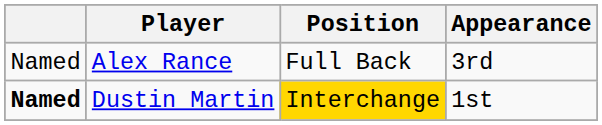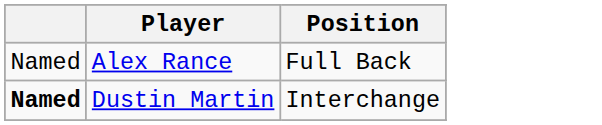- column: Appearance | 3rd | 1st
Dustin Martin | Position: gold background -> no background
